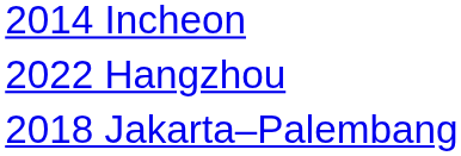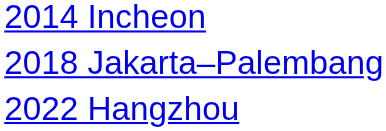rows swapped: 2018 Jakarta–Palembang <-> 2022 Hangzhou
